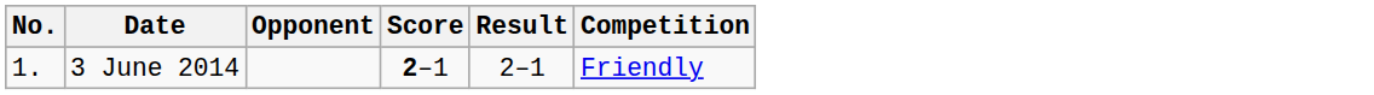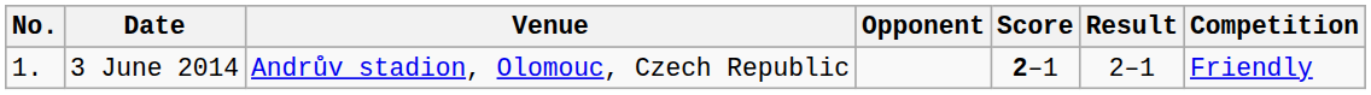+ column: Venue | Andrův stadion, Olomouc, Czech Republic
